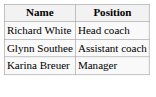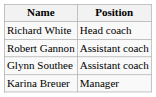+ row: Robert Gannon | Assistant coach
